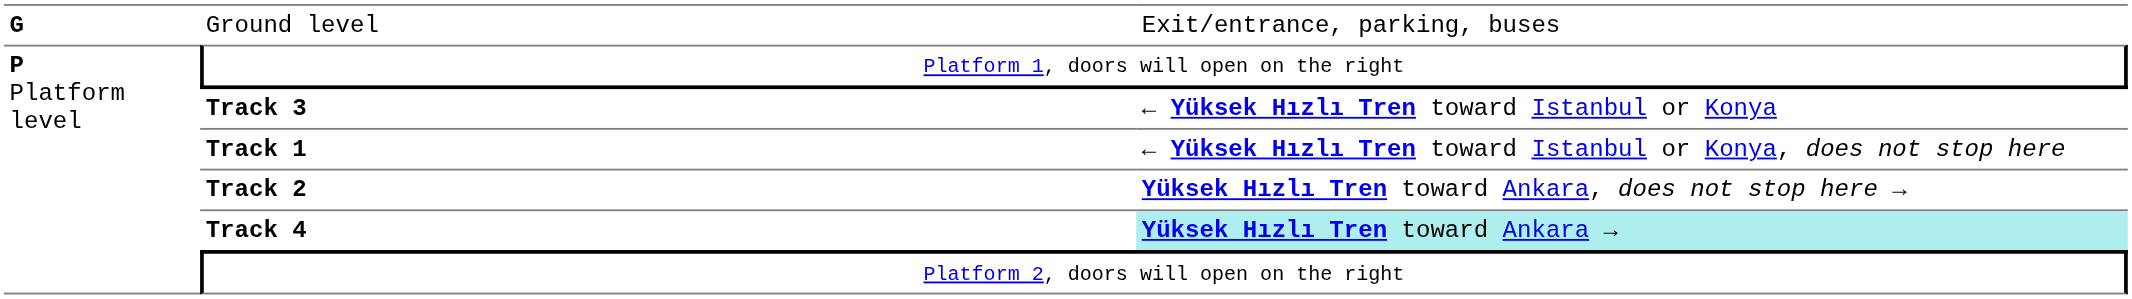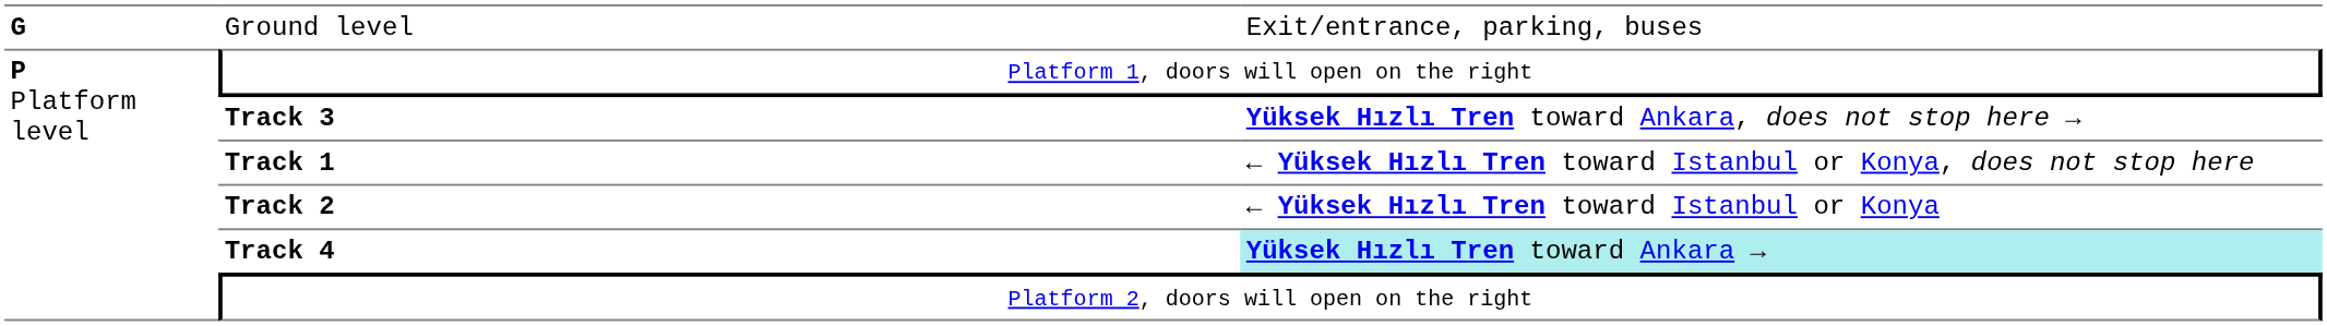Track 3 | column 3: ← Yüksek Hızlı Tren toward Istanbul or Konya -> Yüksek Hızlı Tren toward Ankara, does not stop here →
Track 2 | column 3: Yüksek Hızlı Tren toward Ankara, does not stop here → -> ← Yüksek Hızlı Tren toward Istanbul or Konya
